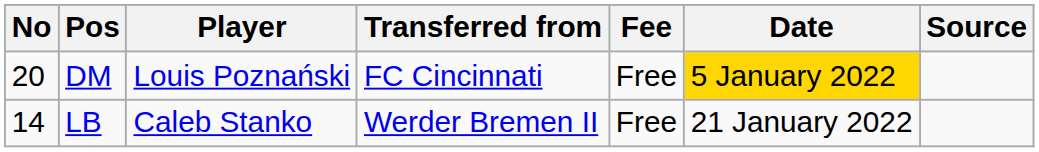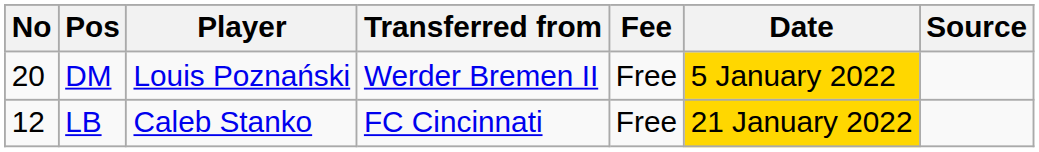DM | Transferred from: FC Cincinnati -> Werder Bremen II
LB | No: 14 -> 12
LB | Transferred from: Werder Bremen II -> FC Cincinnati
LB | Date: no background -> gold background
